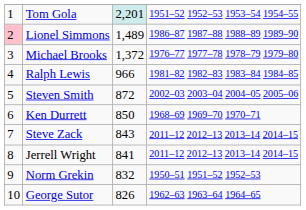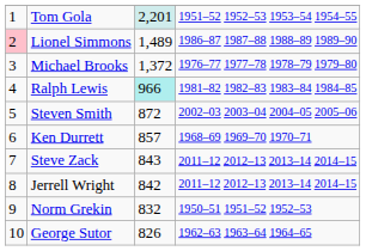Ralph Lewis | column 3: no background -> paleturquoise background
Ken Durrett | column 3: 850 -> 857
Jerrell Wright | column 3: 841 -> 842
